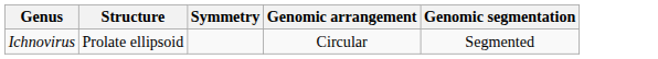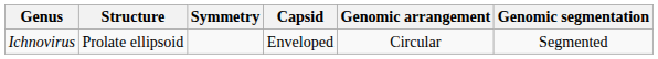+ column: Capsid | Enveloped
